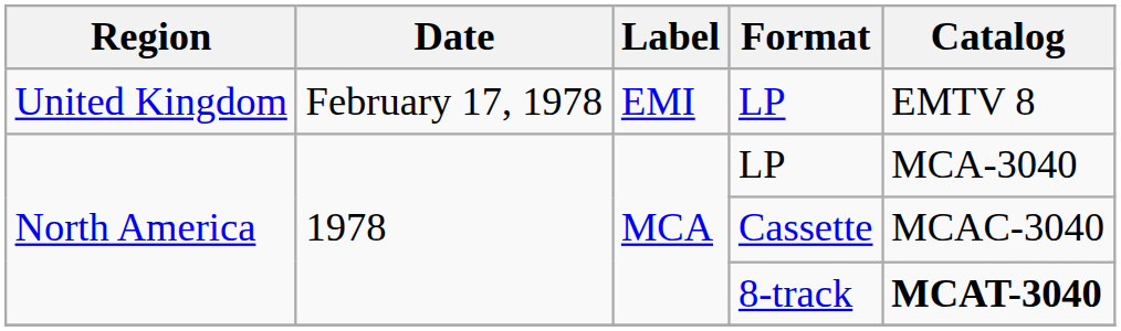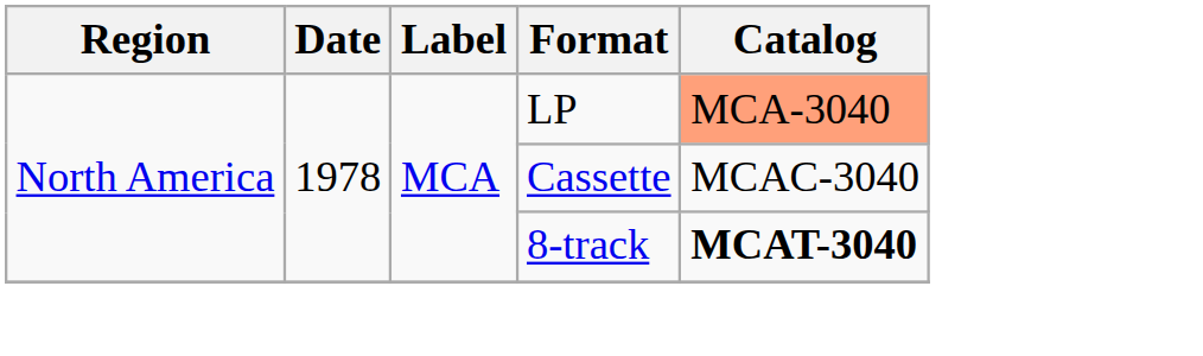- row: United Kingdom | February 17, 1978 | EMI | LP | EMTV 8
North America / LP | Catalog: no background -> lightsalmon background
